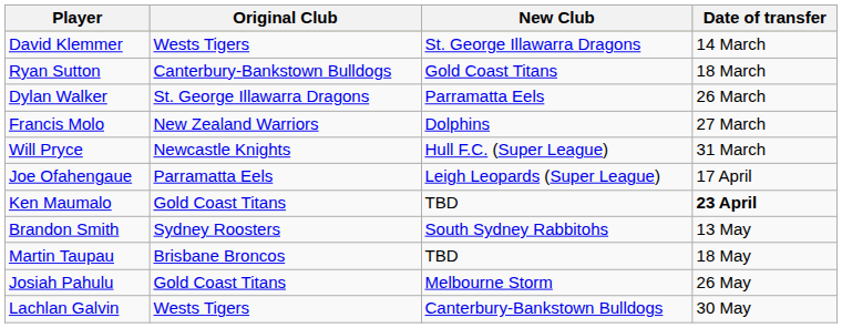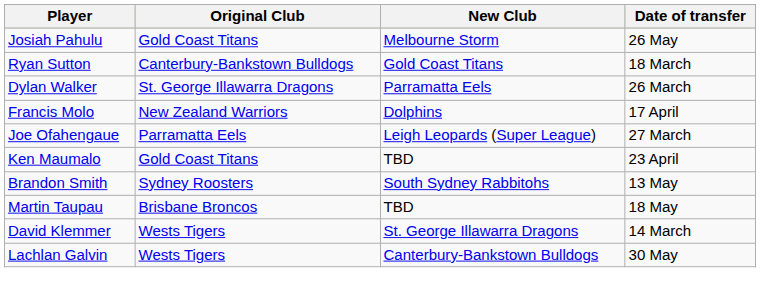rows swapped: David Klemmer <-> Josiah Pahulu
Francis Molo | Date of transfer: 27 March -> 17 April
- row: Will Pryce | Newcastle Knights | Hull F.C. (Super League) | 31 March
Joe Ofahengaue | Date of transfer: 17 April -> 27 March
Ken Maumalo | Date of transfer: bold -> normal
